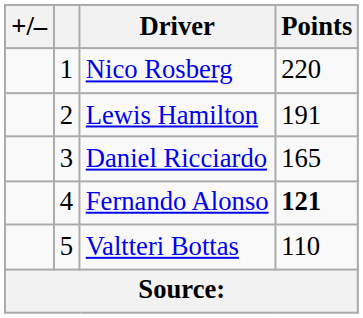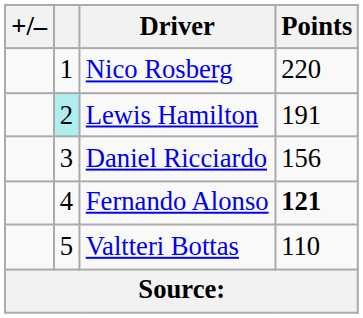Lewis Hamilton | column 2: no background -> paleturquoise background
Daniel Ricciardo | Points: 165 -> 156
